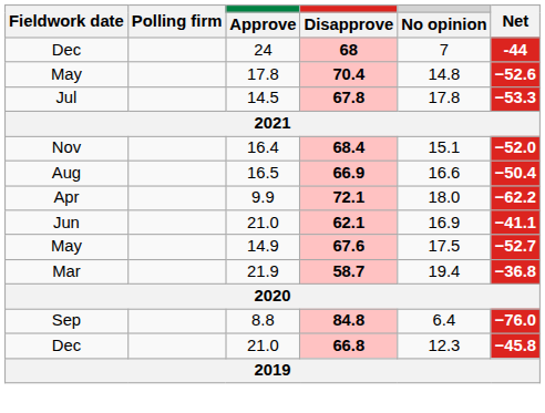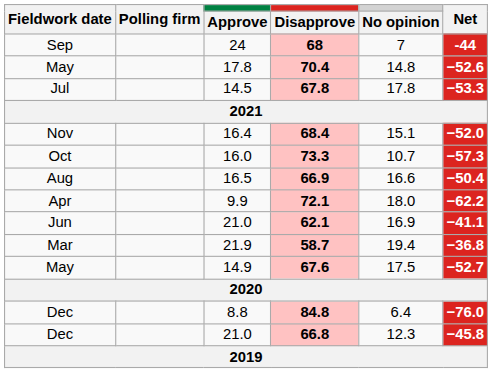68 | Fieldwork date: Dec -> Sep
+ row: Oct | 16.0 | 73.3 | 10.7 | −57.3
rows swapped: 67.6 <-> 58.7
84.8 | Fieldwork date: Sep -> Dec
